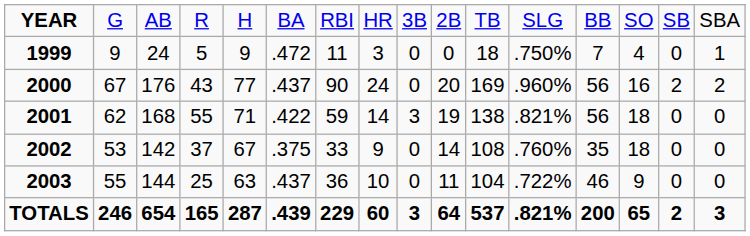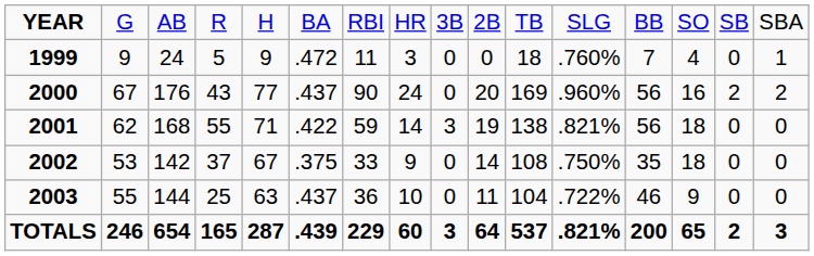1999 | column 12: .750% -> .760%
2002 | column 12: .760% -> .750%
